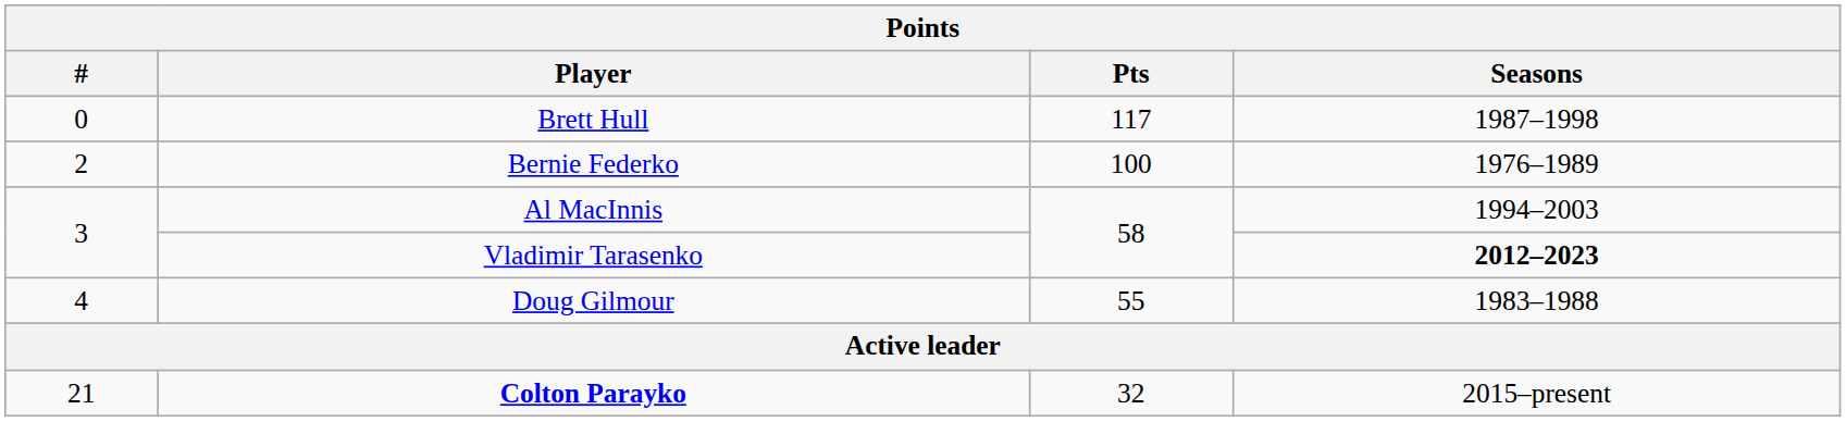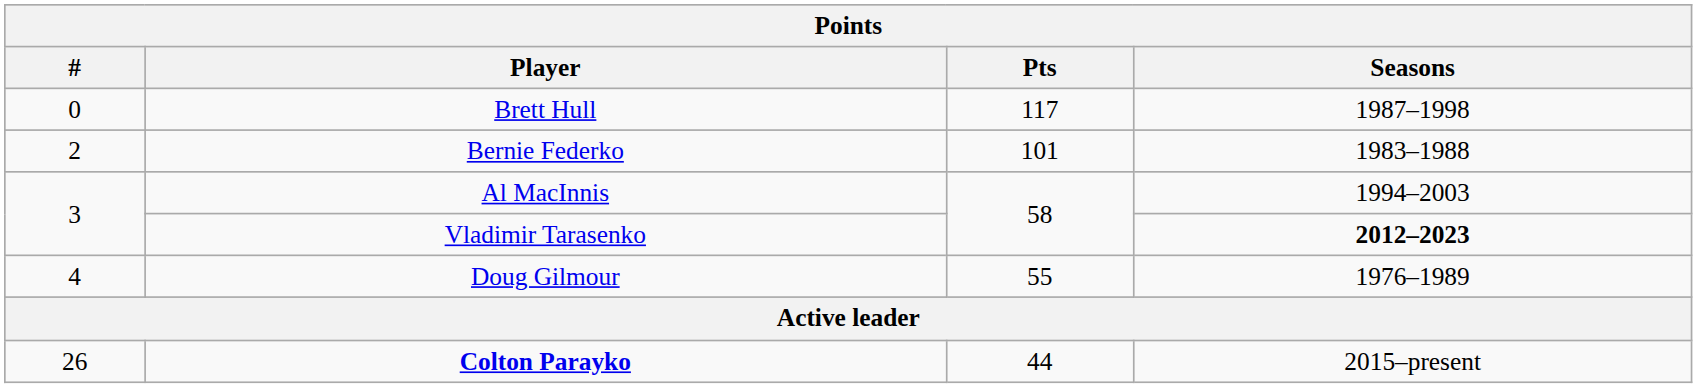Bernie Federko | Pts: 100 -> 101
Bernie Federko | Seasons: 1976–1989 -> 1983–1988
Doug Gilmour | Seasons: 1983–1988 -> 1976–1989
Colton Parayko | #: 21 -> 26
Colton Parayko | Pts: 32 -> 44
